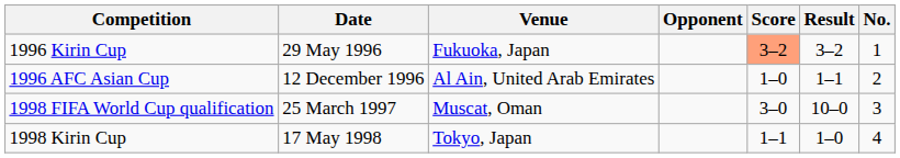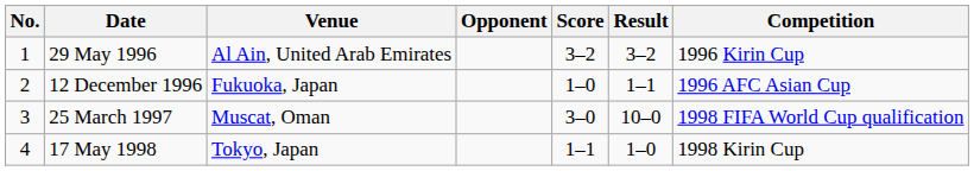columns swapped: No. <-> Competition
29 May 1996 | Venue: Fukuoka, Japan -> Al Ain, United Arab Emirates
29 May 1996 | Score: lightsalmon background -> no background
12 December 1996 | Venue: Al Ain, United Arab Emirates -> Fukuoka, Japan
